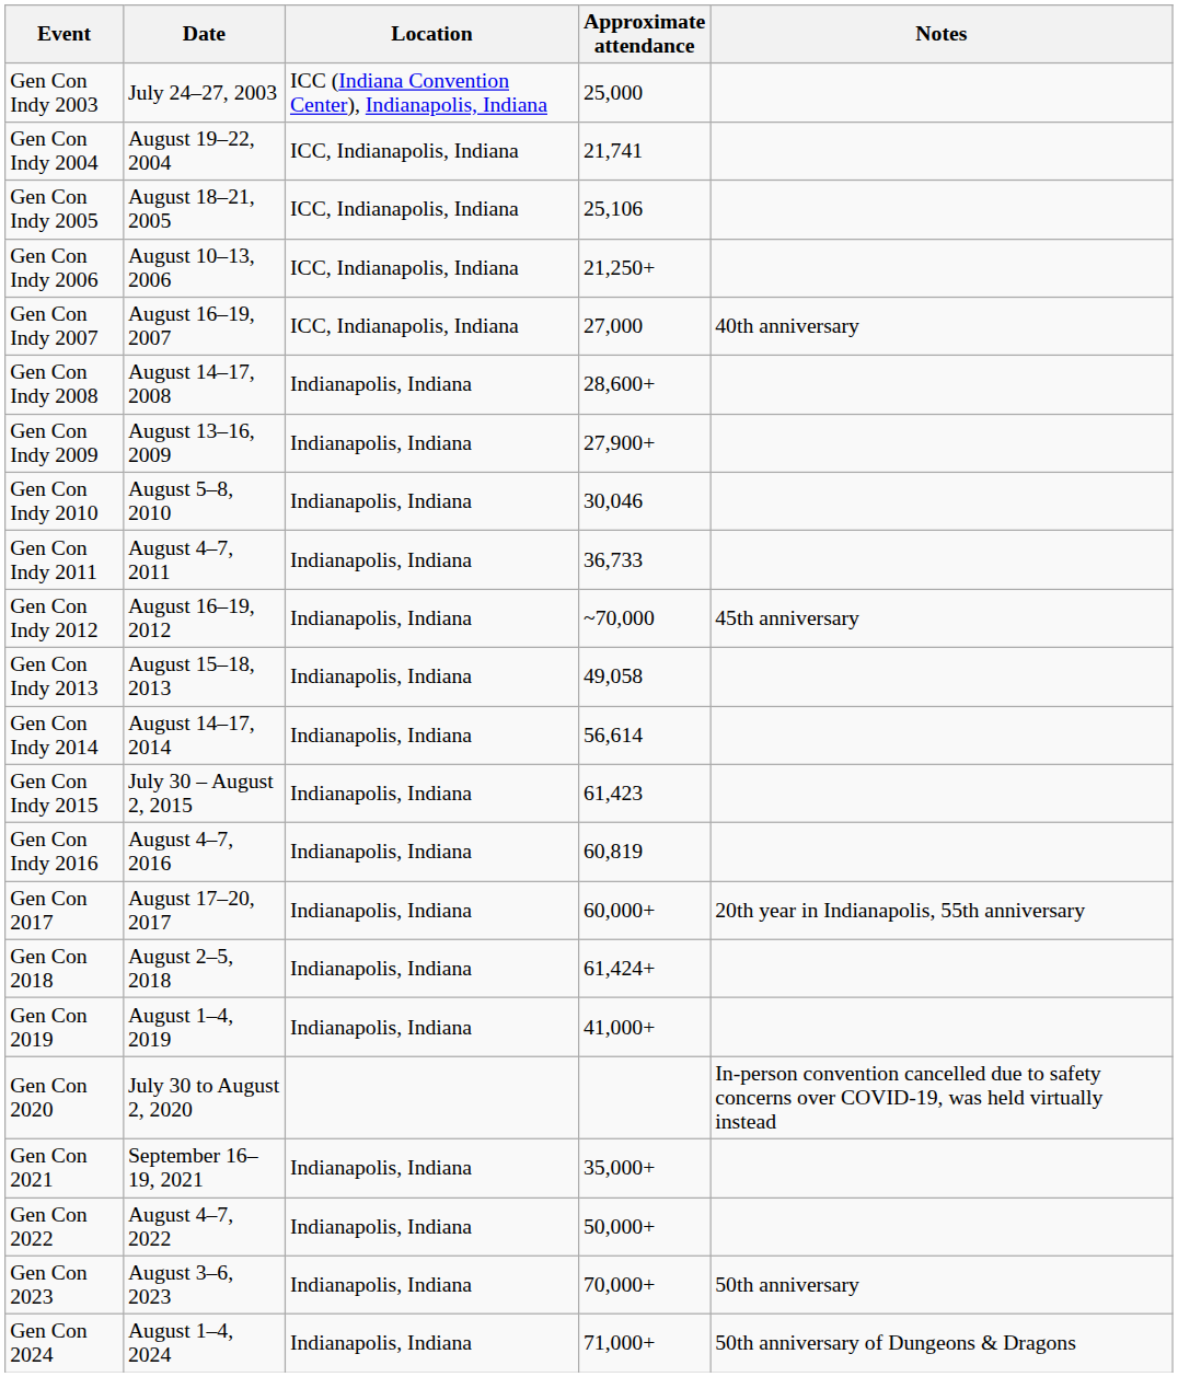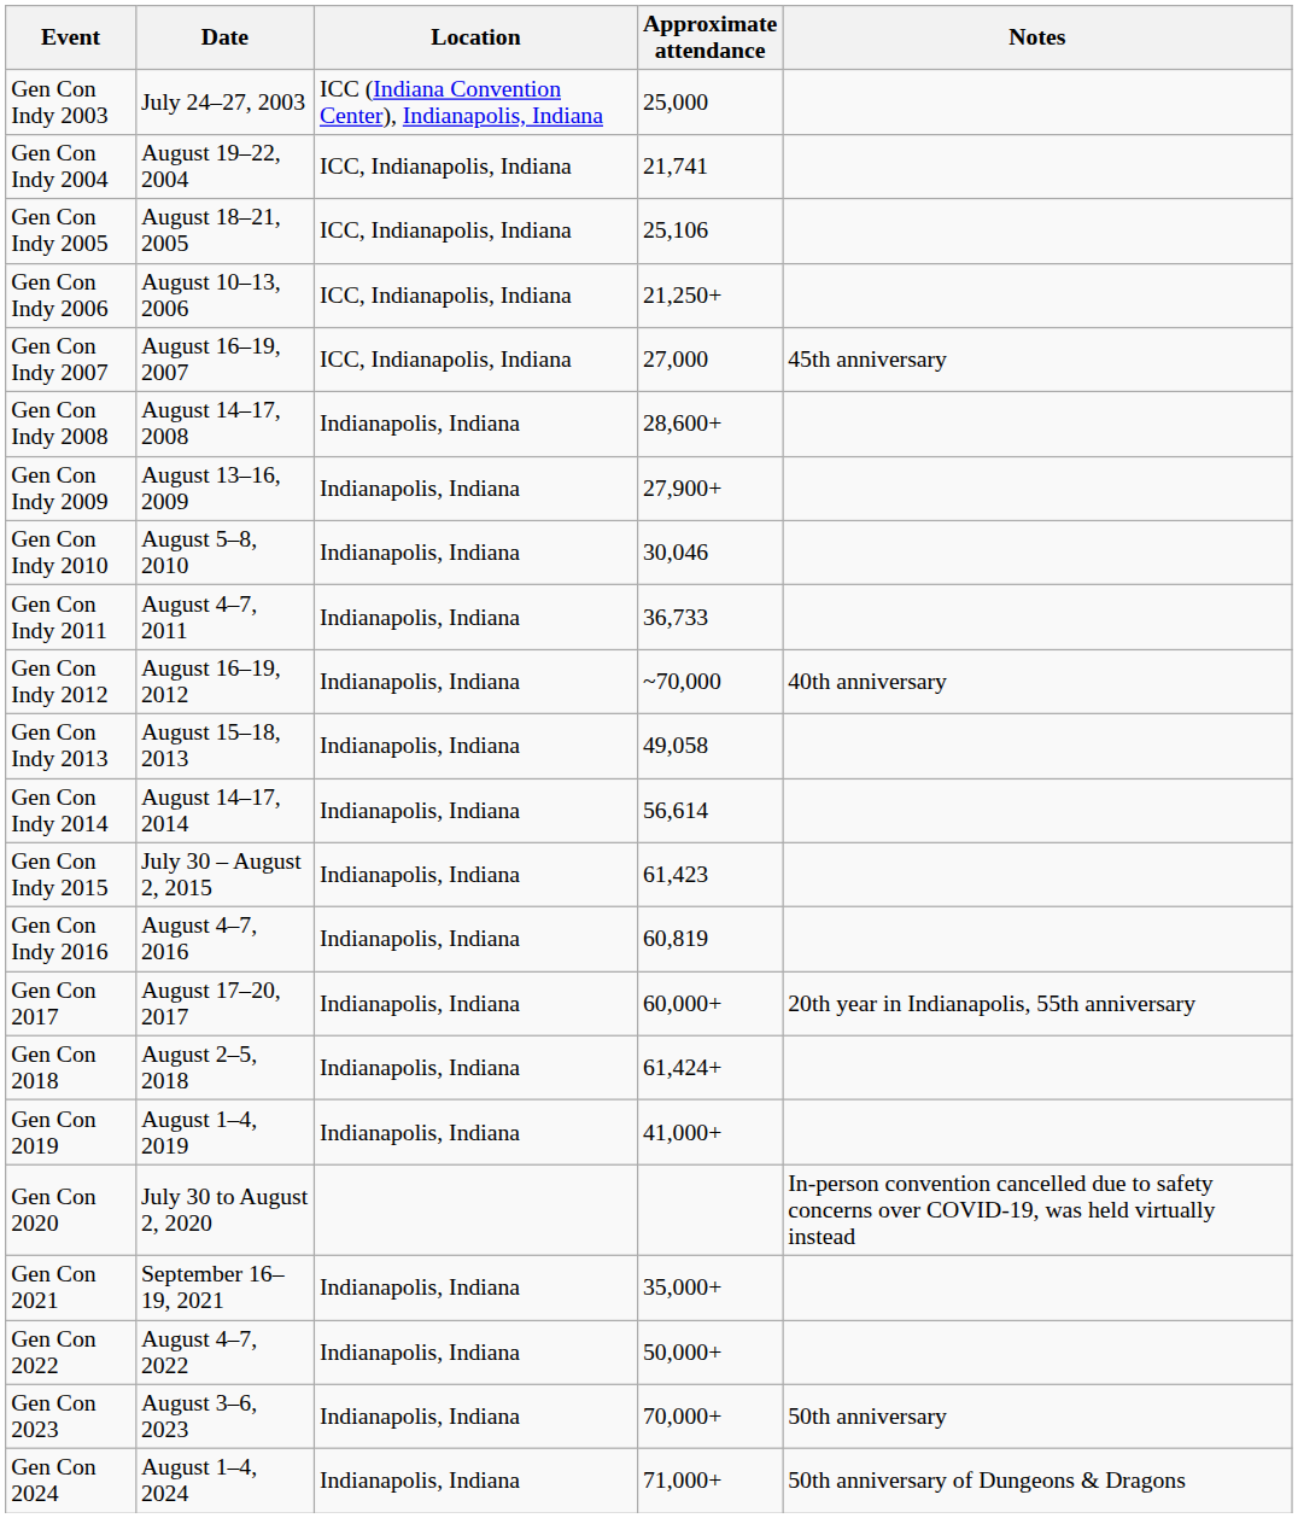Gen Con Indy 2007 | Notes: 40th anniversary -> 45th anniversary
Gen Con Indy 2012 | Notes: 45th anniversary -> 40th anniversary
